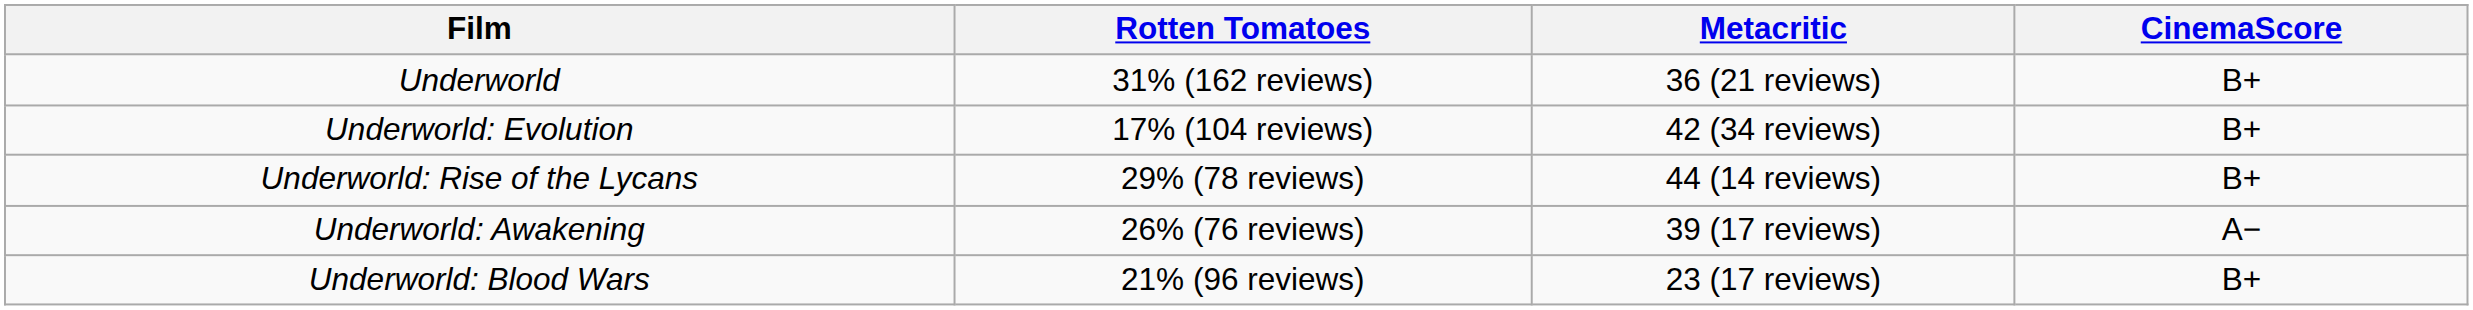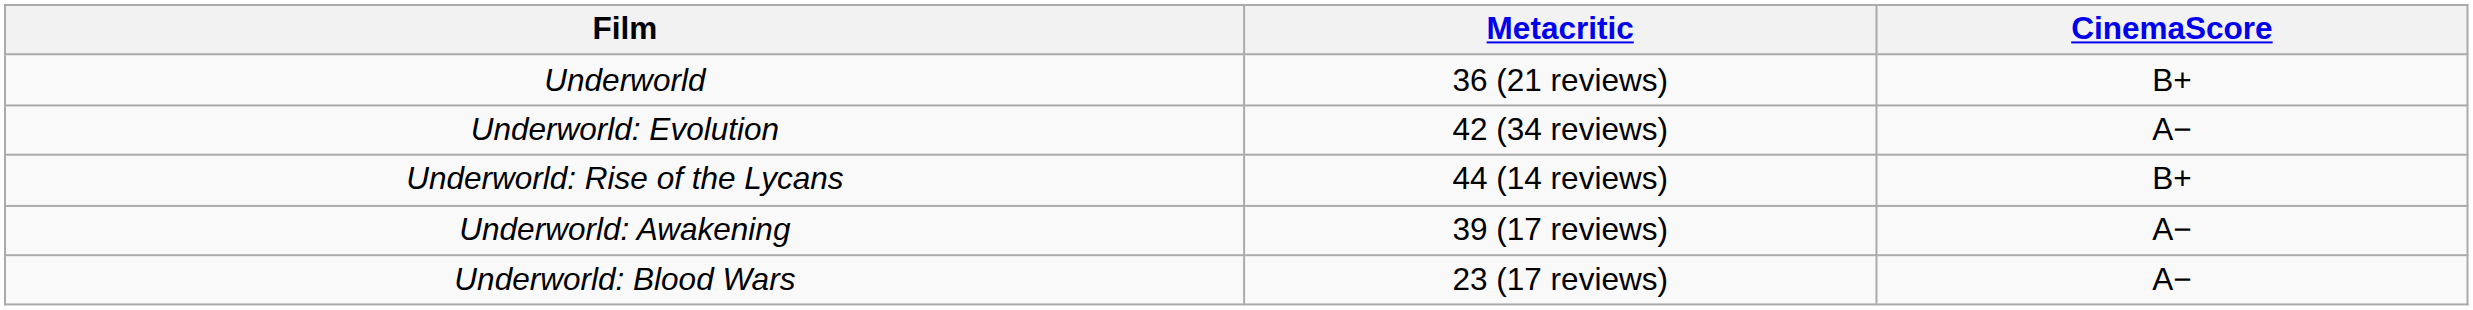- column: Rotten Tomatoes | 31% (162 reviews) | 17% (104 reviews) | 29% (78 reviews) | 26% (76 reviews) | 21% (96 reviews)
Underworld: Evolution | CinemaScore: B+ -> A−
Underworld: Blood Wars | CinemaScore: B+ -> A−
